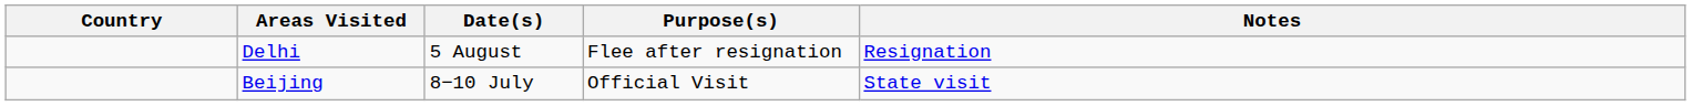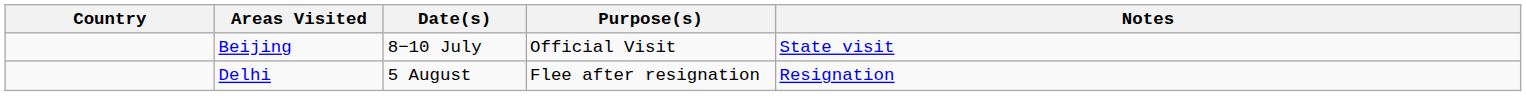rows swapped: Beijing <-> Delhi
